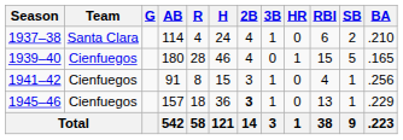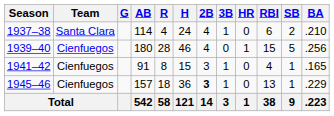1939–40 | BA: .165 -> .256
1941–42 | BA: .256 -> .165
